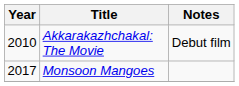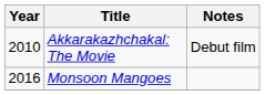Monsoon Mangoes | Year: 2017 -> 2016
